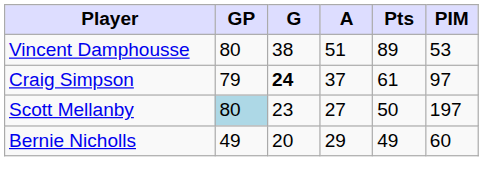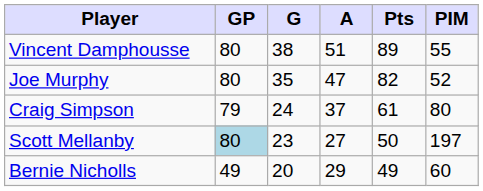Vincent Damphousse | PIM: 53 -> 55
+ row: Joe Murphy | 80 | 35 | 47 | 82 | 52
Craig Simpson | G: bold -> normal
Craig Simpson | PIM: 97 -> 80
